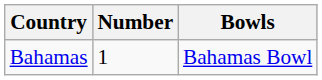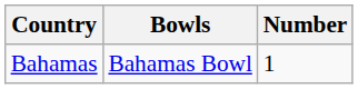columns swapped: Number <-> Bowls
